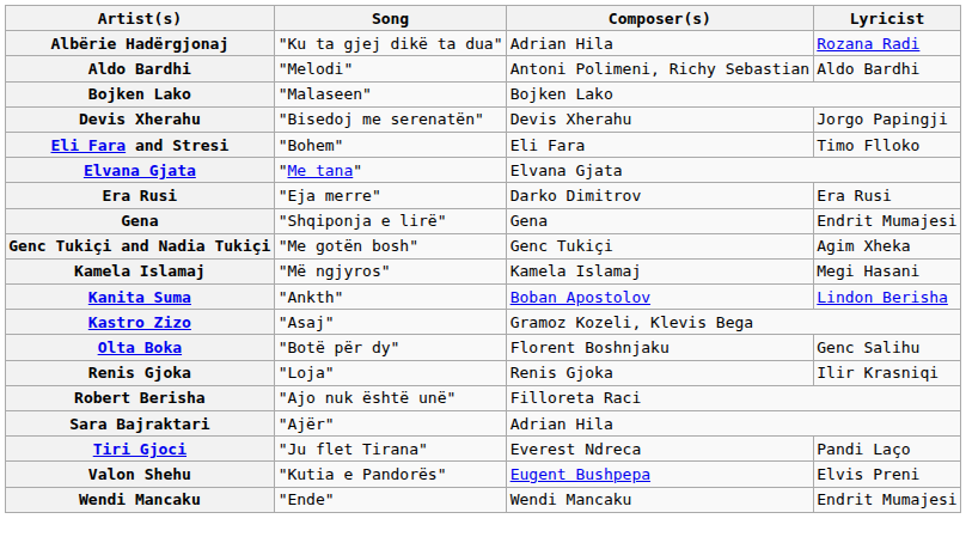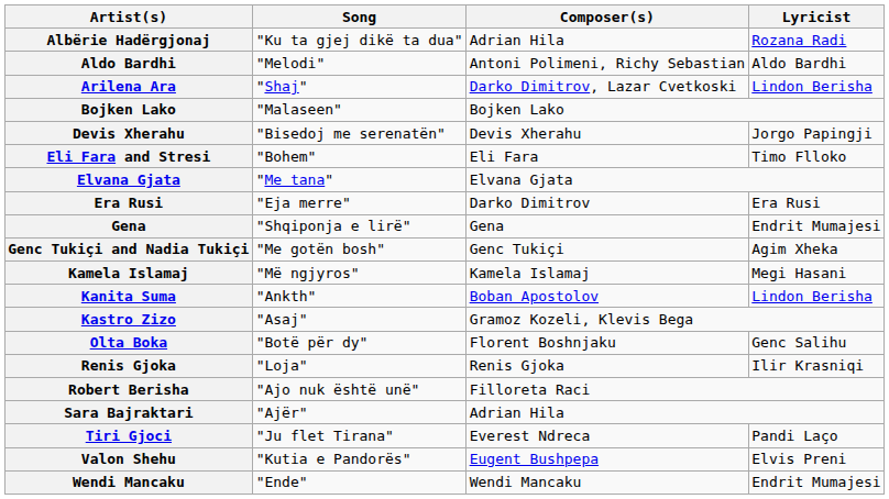+ row: Arilena Ara | "Shaj" | Darko Dimitrov, Lazar Cvetkoski | Lindon Berisha
